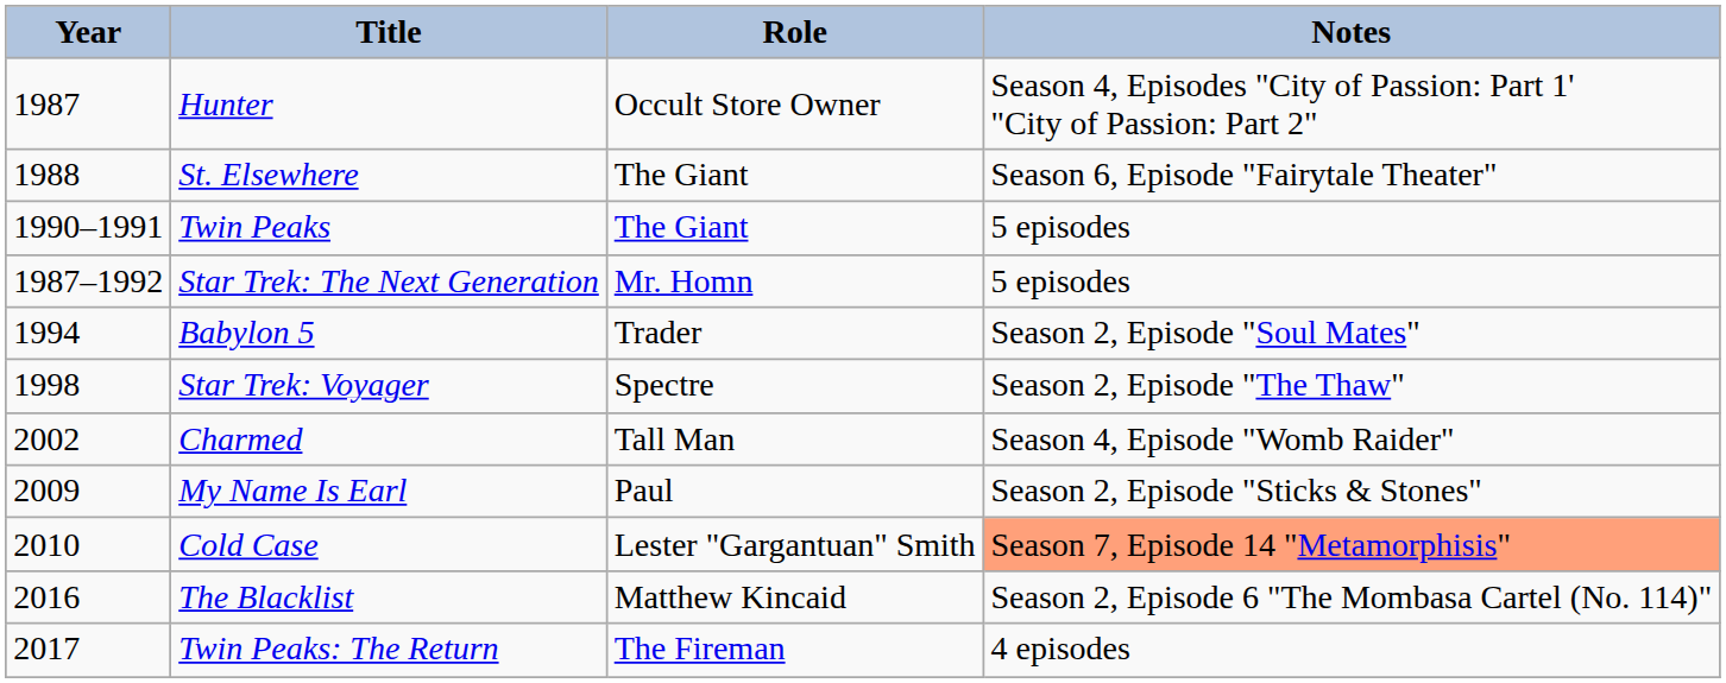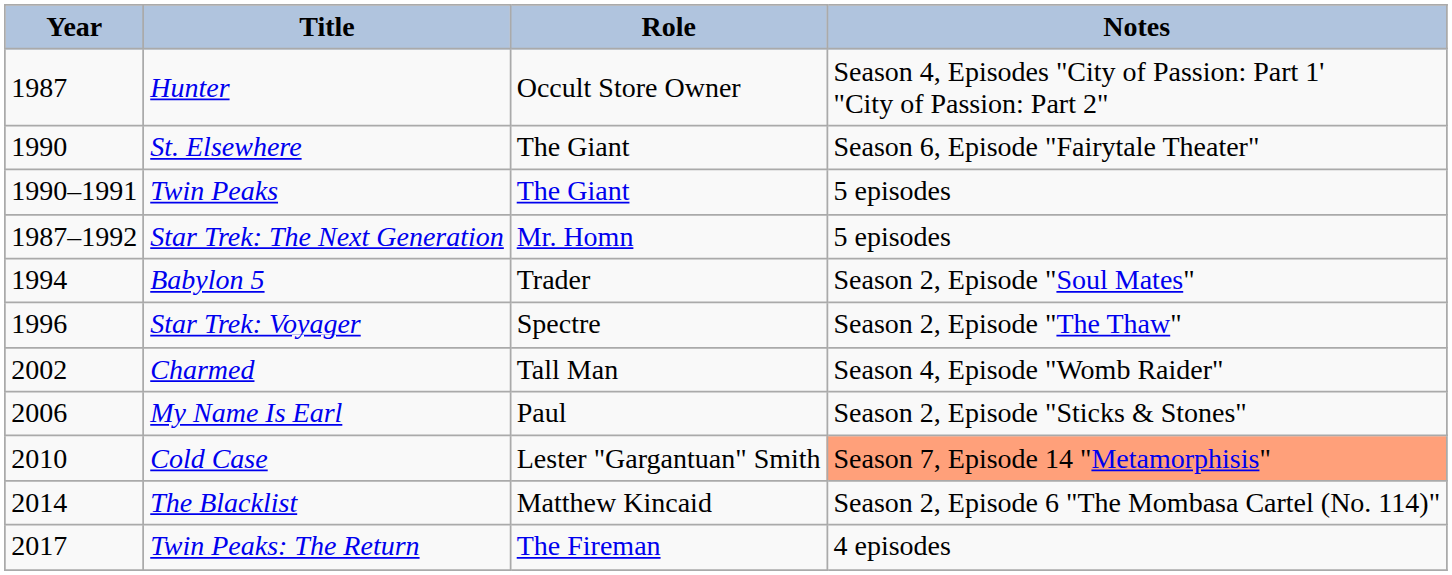St. Elsewhere | Year: 1988 -> 1990
Star Trek: Voyager | Year: 1998 -> 1996
My Name Is Earl | Year: 2009 -> 2006
The Blacklist | Year: 2016 -> 2014
